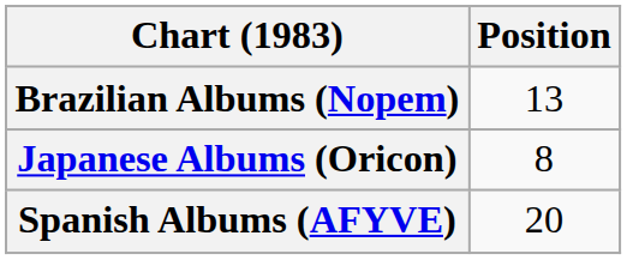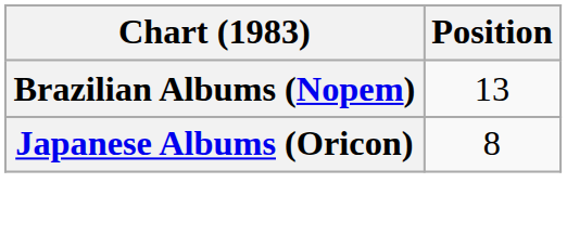- row: Spanish Albums (AFYVE) | 20
